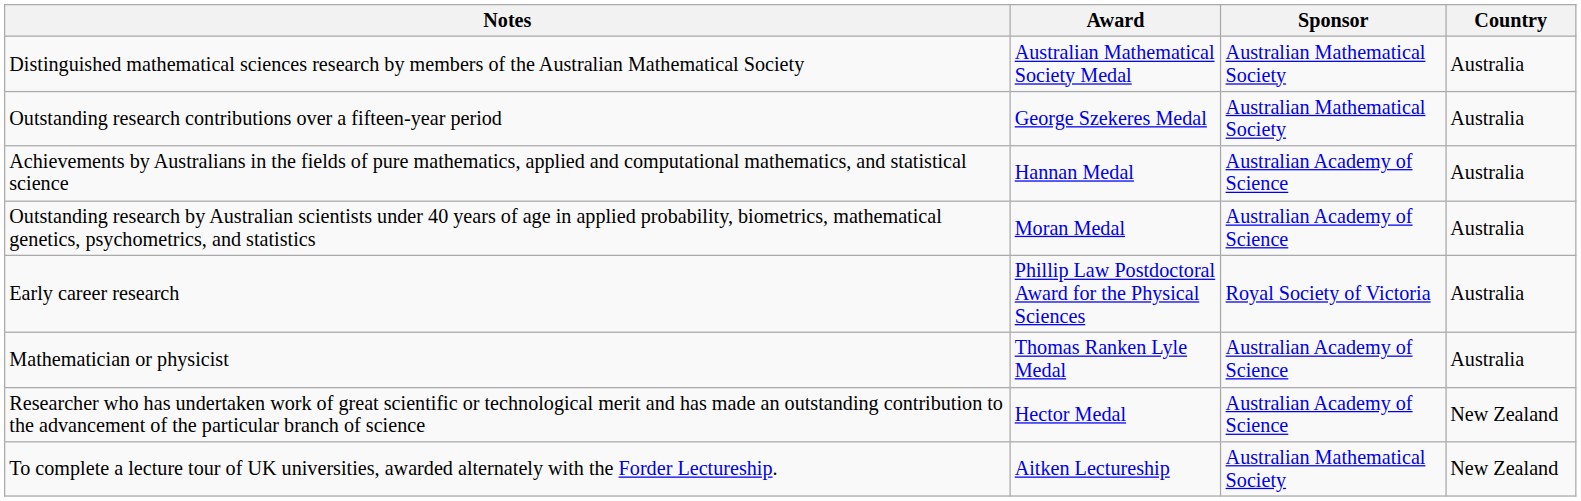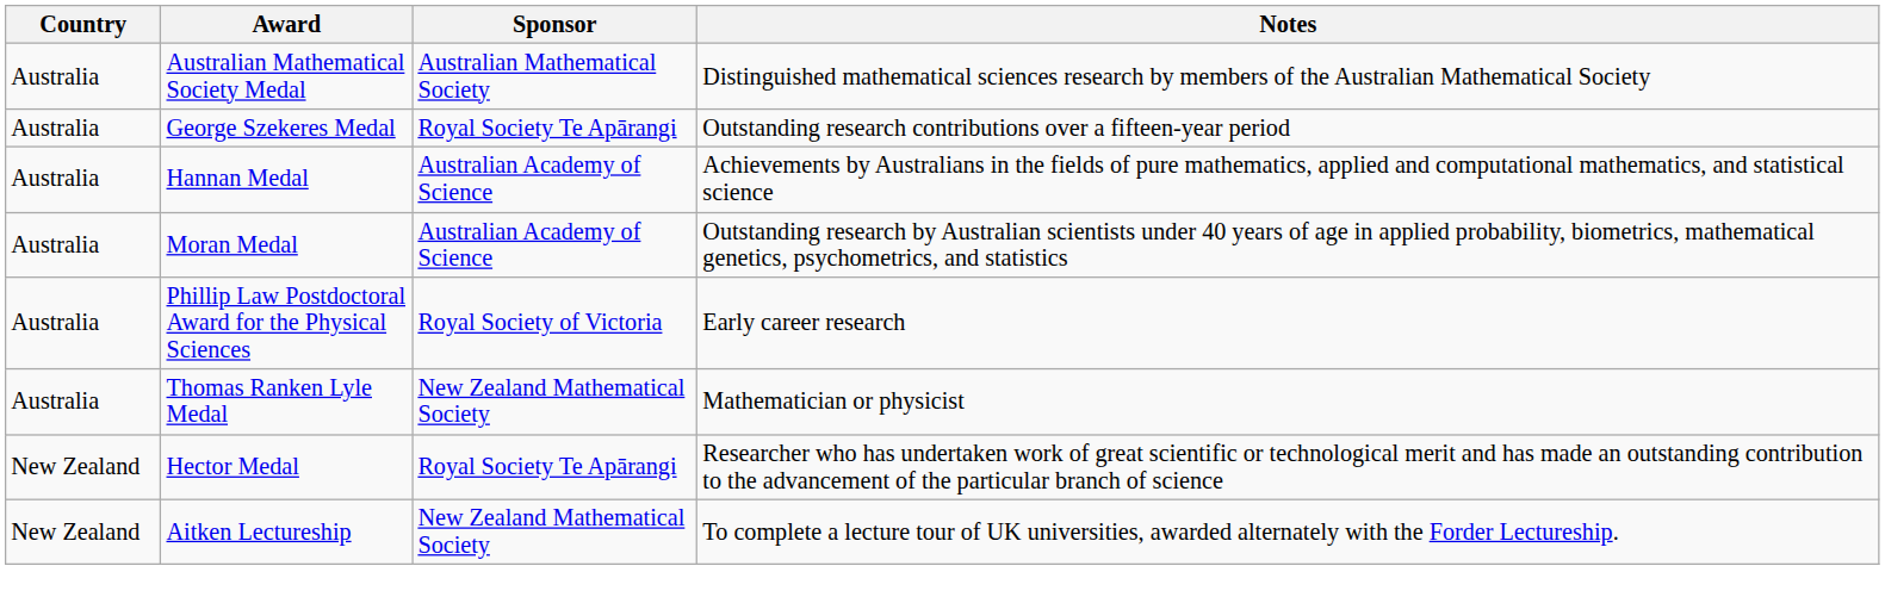columns swapped: Country <-> Notes
George Szekeres Medal | Sponsor: Australian Mathematical Society -> Royal Society Te Apārangi
Thomas Ranken Lyle Medal | Sponsor: Australian Academy of Science -> New Zealand Mathematical Society
Hector Medal | Sponsor: Australian Academy of Science -> Royal Society Te Apārangi
Aitken Lectureship | Sponsor: Australian Mathematical Society -> New Zealand Mathematical Society
